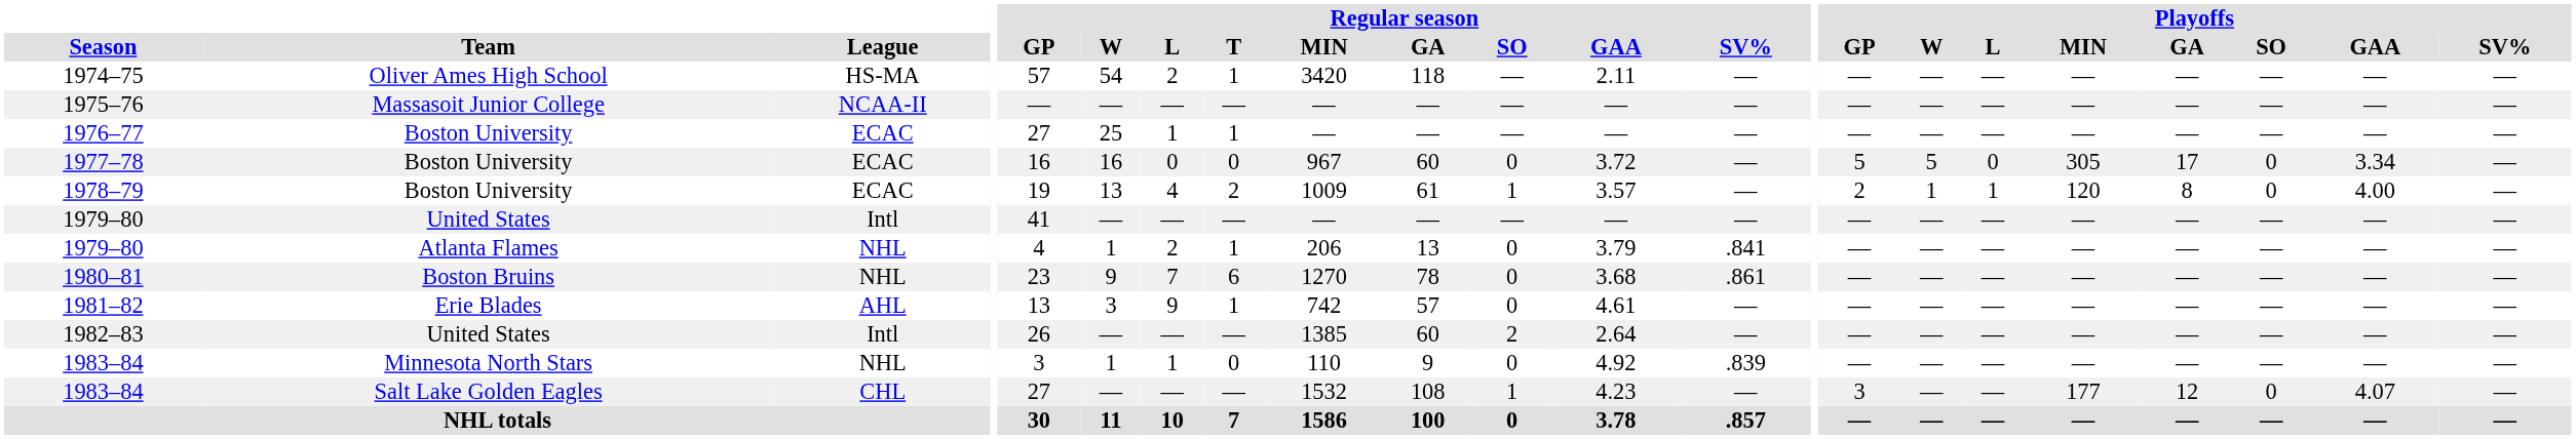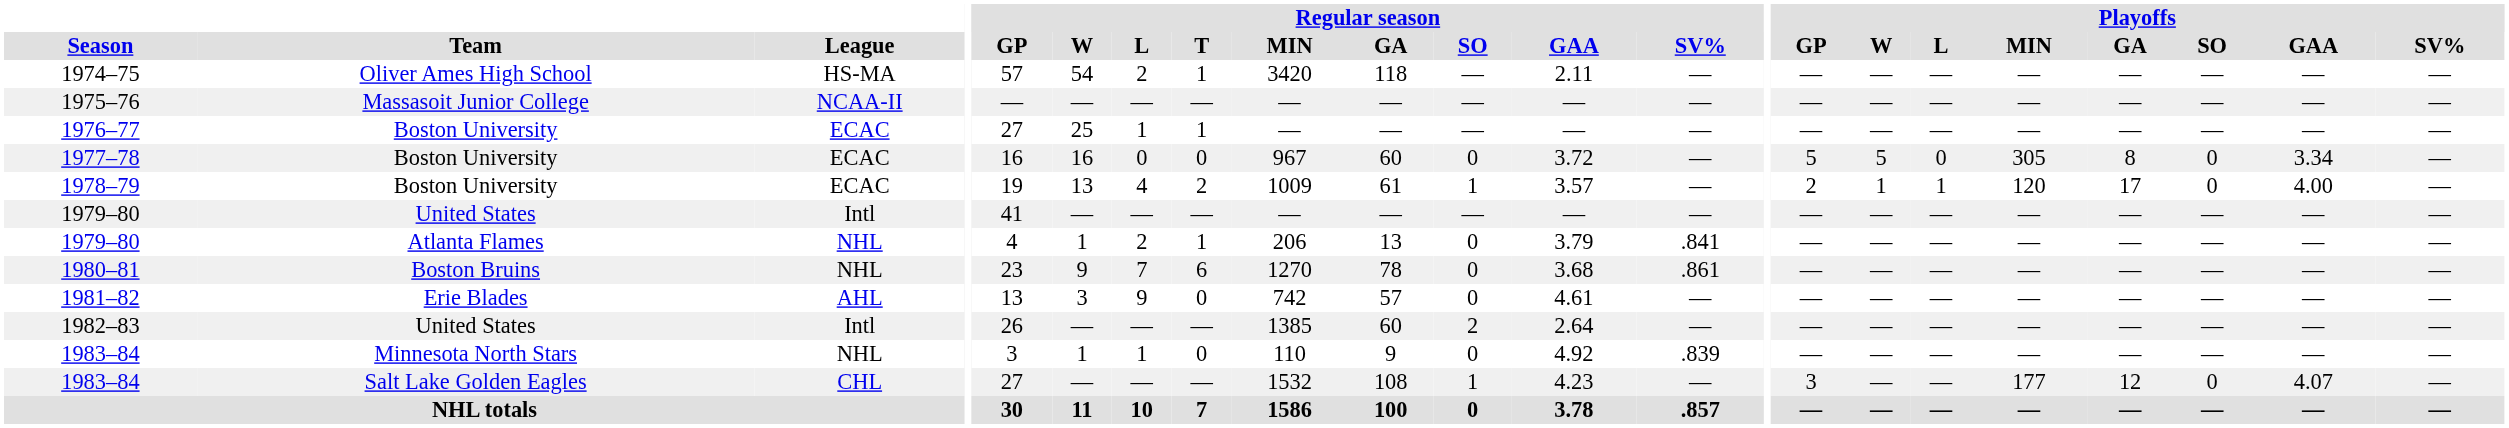1977–78 | Playoffs / GA: 17 -> 8
1978–79 | Playoffs / GA: 8 -> 17
1981–82 | Regular season / T: 1 -> 0
